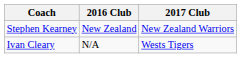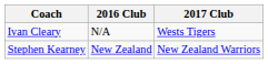rows swapped: Ivan Cleary <-> Stephen Kearney
